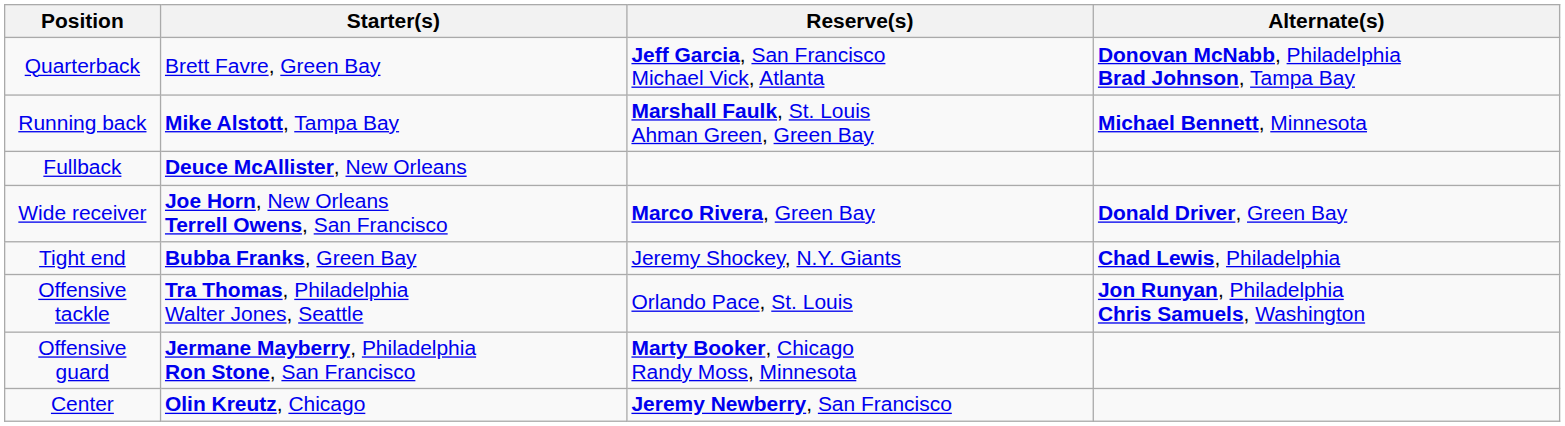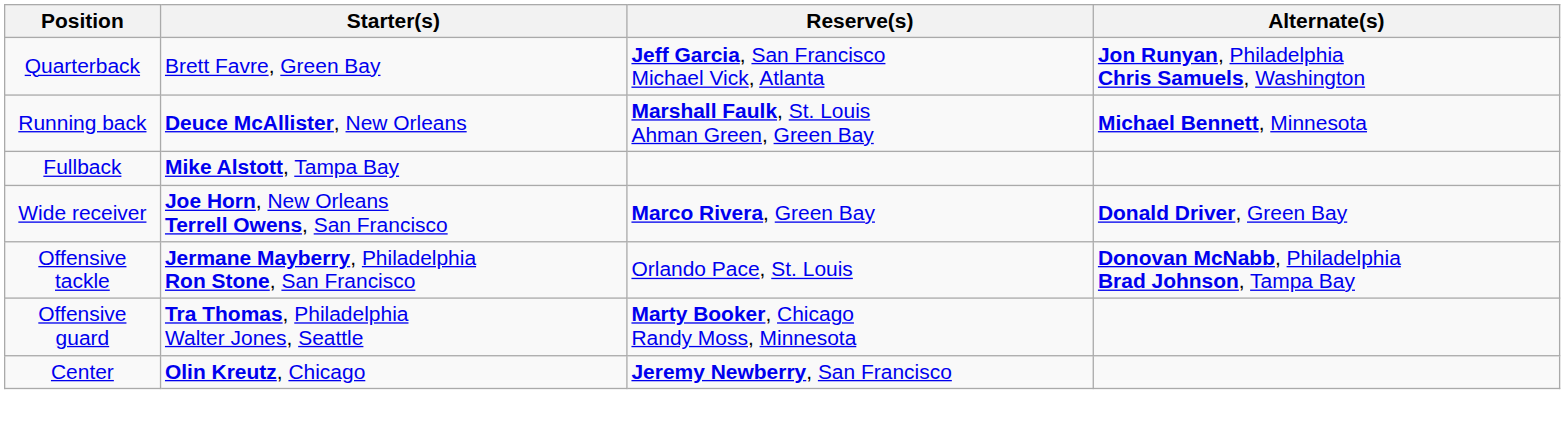Quarterback | Alternate(s): Donovan McNabb, Philadelphia Brad Johnson, Tampa Bay -> Jon Runyan, Philadelphia Chris Samuels, Washington
Running back | Starter(s): Mike Alstott, Tampa Bay -> Deuce McAllister, New Orleans
Fullback | Starter(s): Deuce McAllister, New Orleans -> Mike Alstott, Tampa Bay
- row: Tight end | Bubba Franks, Green Bay | Jeremy Shockey, N.Y. Giants | Chad Lewis, Philadelphia
Offensive tackle | Starter(s): Tra Thomas, Philadelphia Walter Jones, Seattle -> Jermane Mayberry, Philadelphia Ron Stone, San Francisco
Offensive tackle | Alternate(s): Jon Runyan, Philadelphia Chris Samuels, Washington -> Donovan McNabb, Philadelphia Brad Johnson, Tampa Bay
Offensive guard | Starter(s): Jermane Mayberry, Philadelphia Ron Stone, San Francisco -> Tra Thomas, Philadelphia Walter Jones, Seattle
